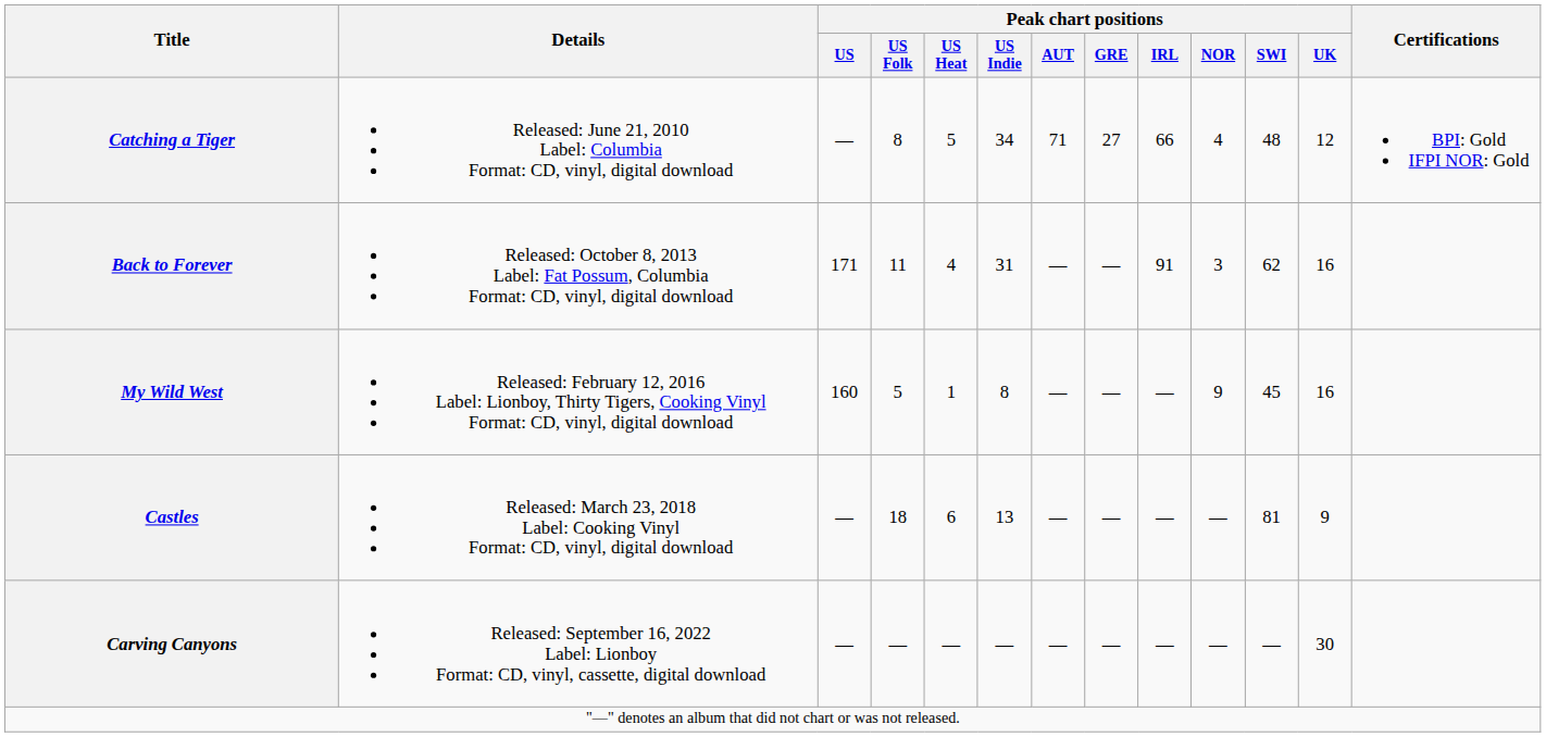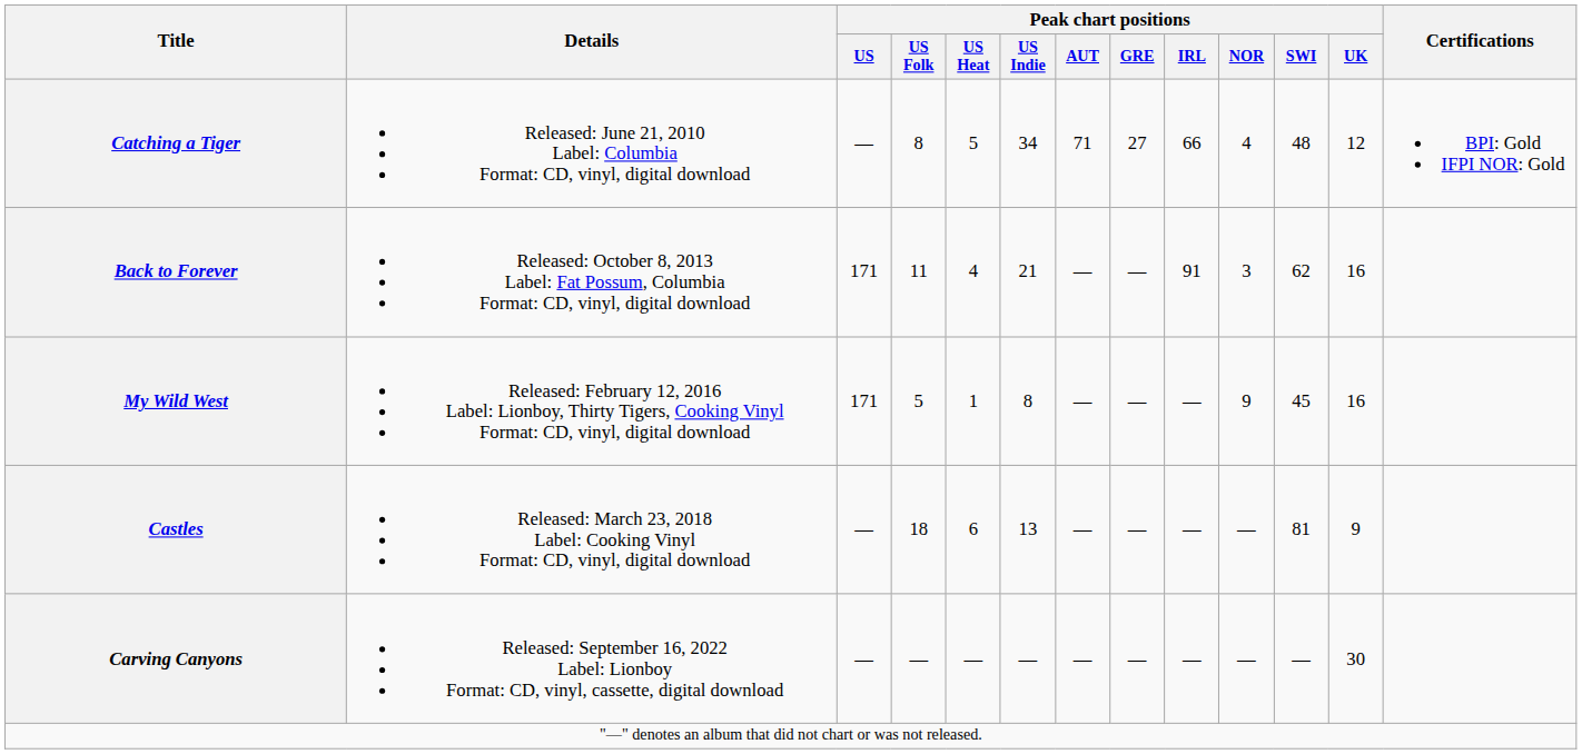Back to Forever | Peak chart positions / US Indie: 31 -> 21
My Wild West | Peak chart positions / US: 160 -> 171
